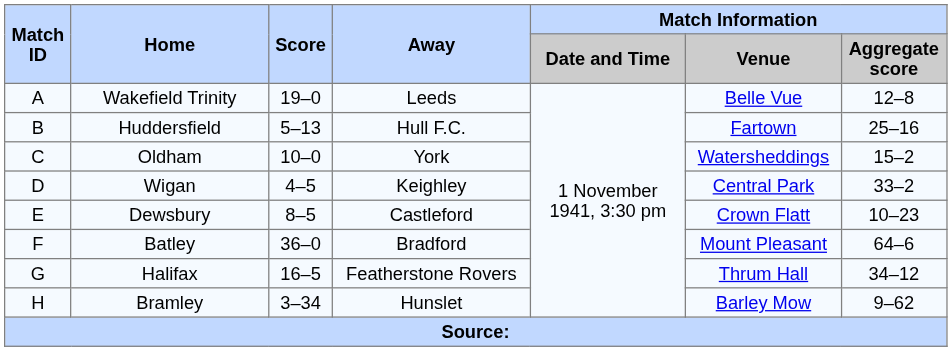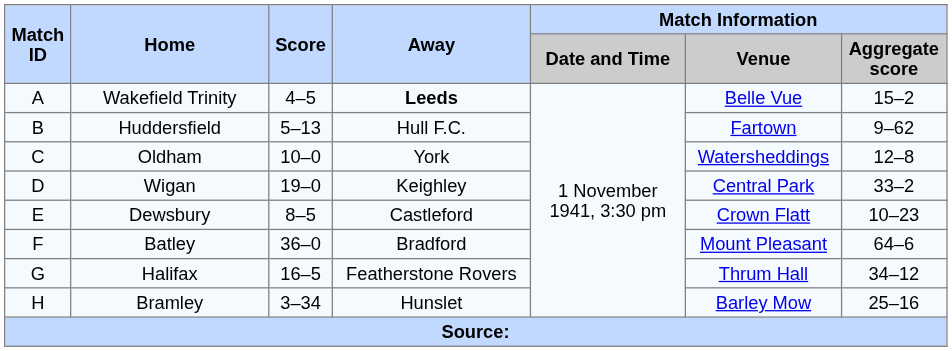Wakefield Trinity | Score: 19–0 -> 4–5
Wakefield Trinity | Away: normal -> bold
Wakefield Trinity | Match Information / Aggregate score: 12–8 -> 15–2
Huddersfield | Match Information / Aggregate score: 25–16 -> 9–62
Oldham | Match Information / Aggregate score: 15–2 -> 12–8
Wigan | Score: 4–5 -> 19–0
Bramley | Match Information / Aggregate score: 9–62 -> 25–16
